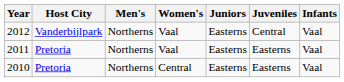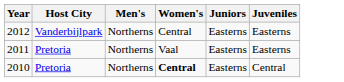- column: Infants | Vaal | Vaal | Vaal
2012 | Women's: Vaal -> Central
2012 | Juveniles: Central -> Easterns
2010 | Women's: normal -> bold
2010 | Juveniles: Easterns -> Central
